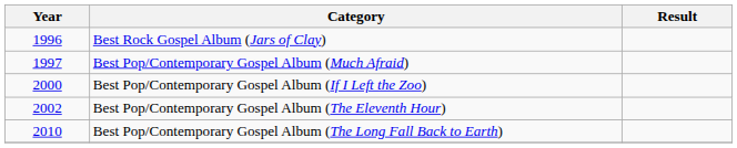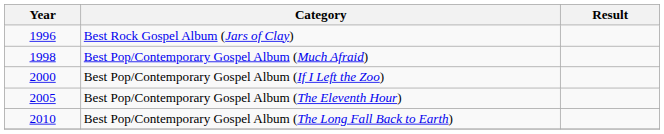Best Pop/Contemporary Gospel Album (Much Afraid) | Year: 1997 -> 1998
Best Pop/Contemporary Gospel Album (The Eleventh Hour) | Year: 2002 -> 2005
